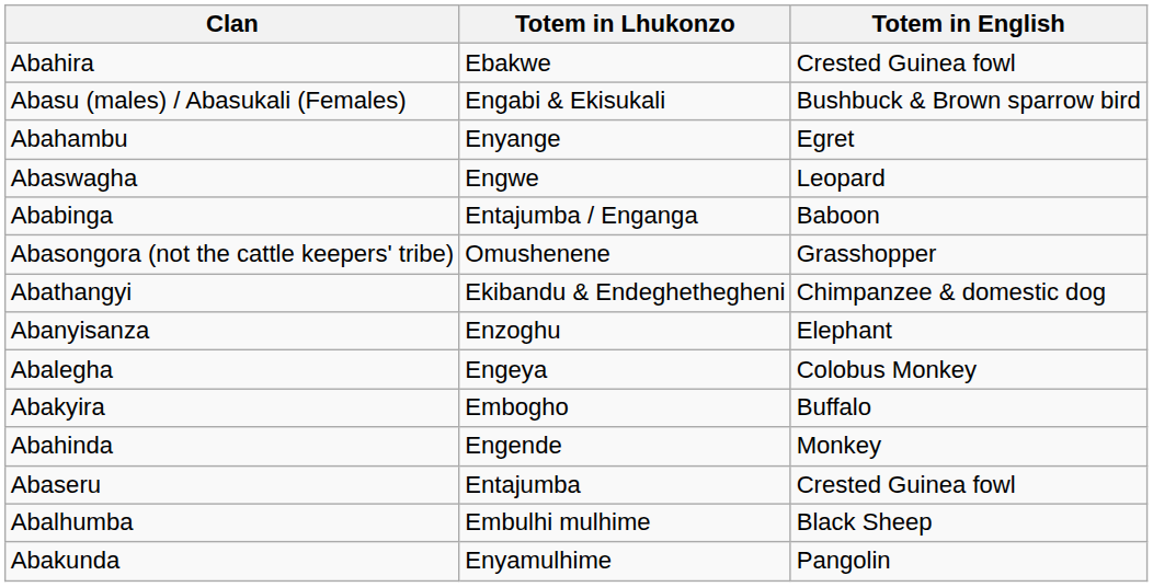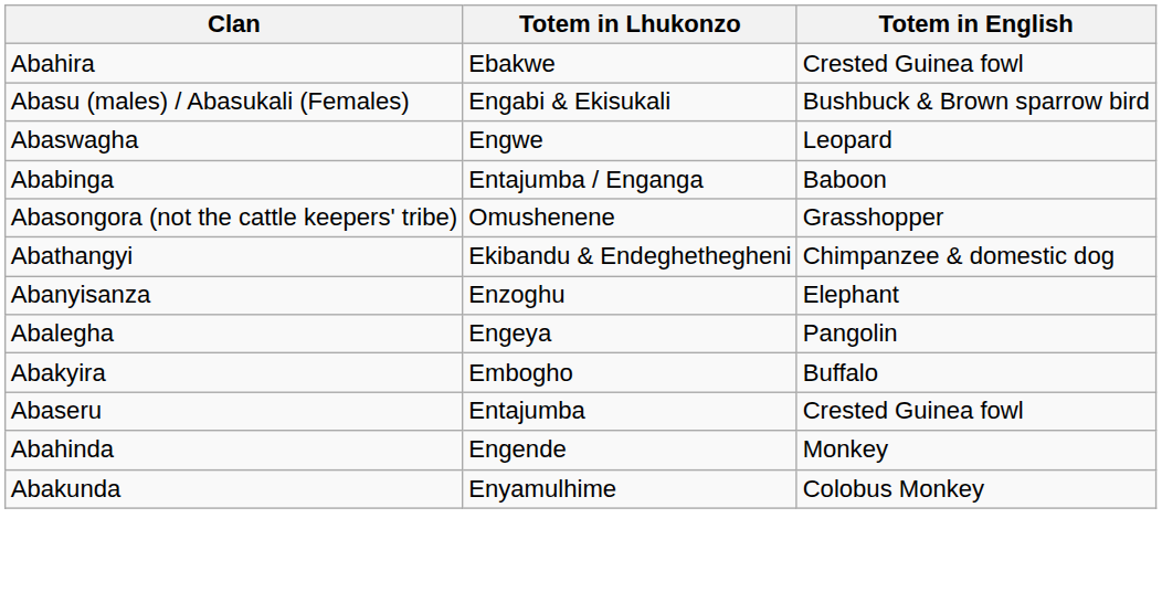- row: Abahambu | Enyange | Egret
Abalegha | Totem in English: Colobus Monkey -> Pangolin
rows swapped: Abaseru <-> Abahinda
- row: Abalhumba | Embulhi mulhime | Black Sheep
Abakunda | Totem in English: Pangolin -> Colobus Monkey
